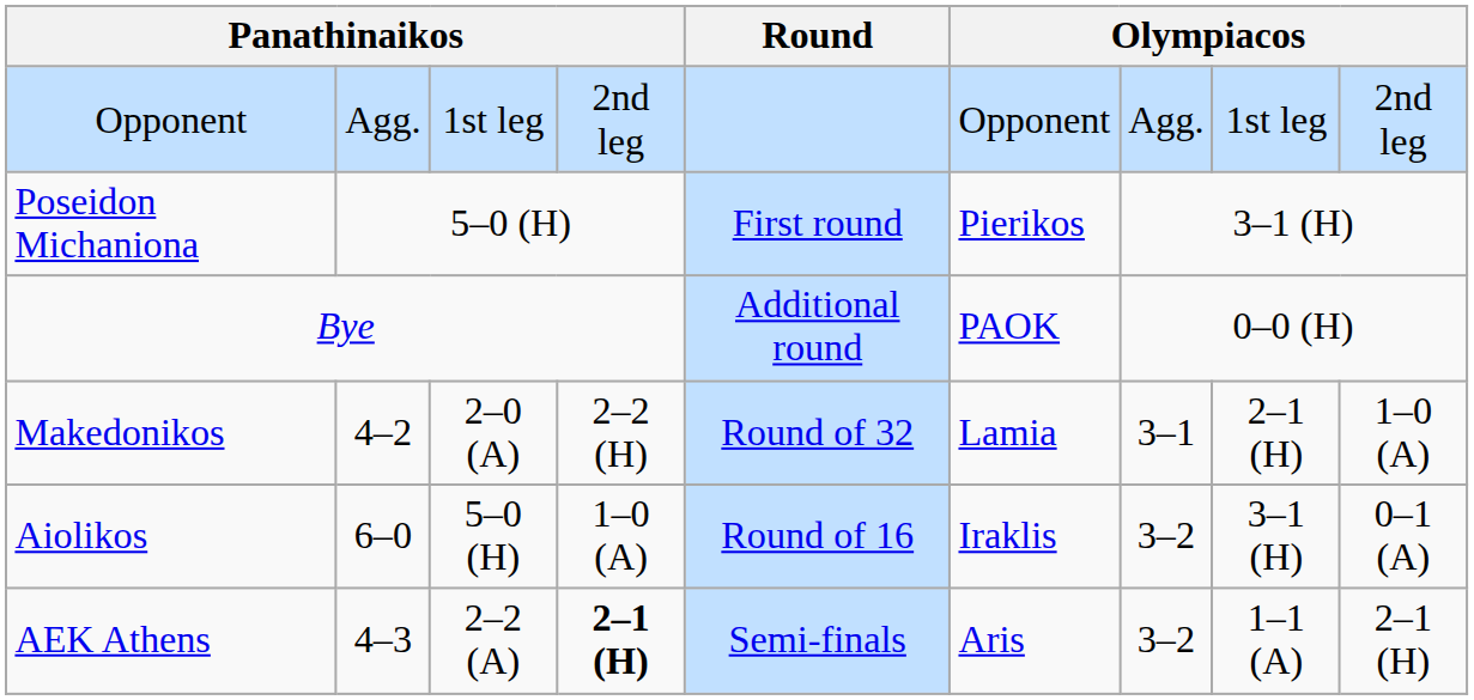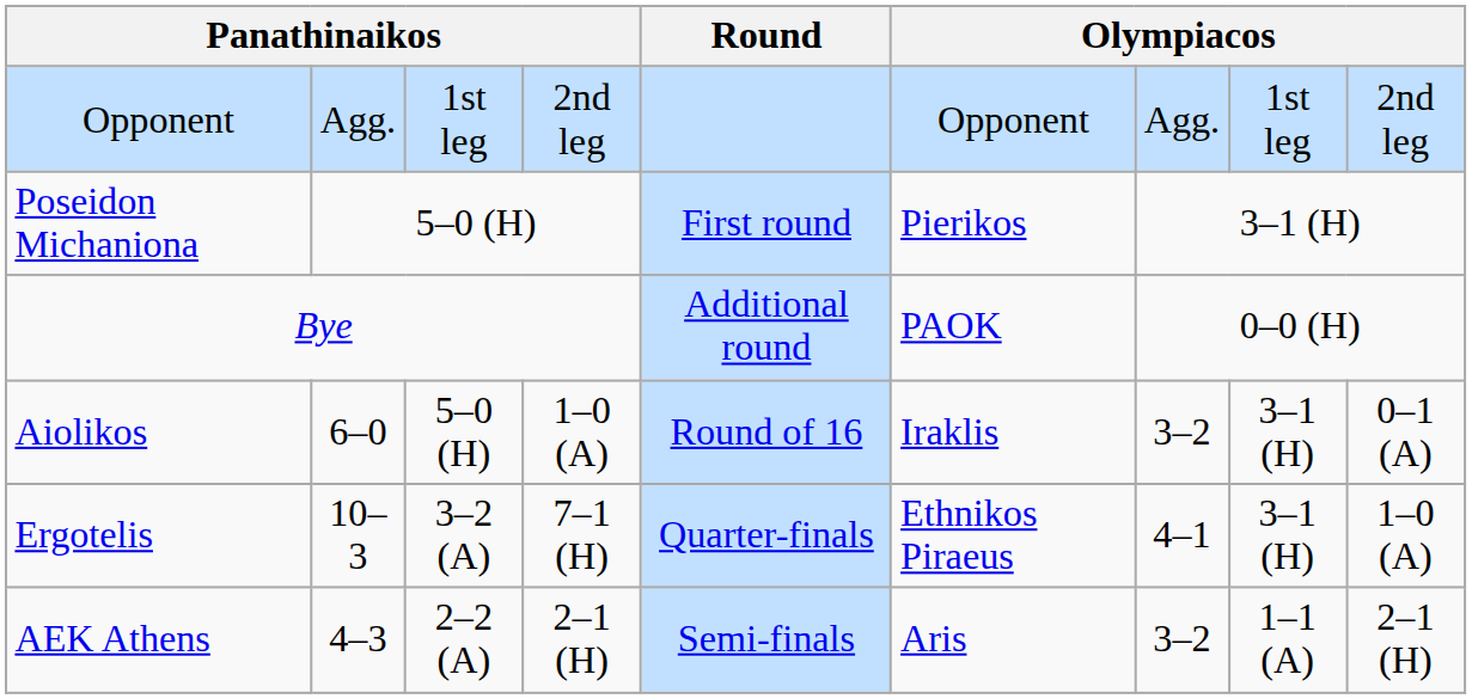- row: Makedonikos | 4–2 | 2–0 (A) | 2–2 (H) | Round of 32 | Lamia | 3–1 | 2–1 (H) | 1–0 (A)
+ row: Ergotelis | 10–3 | 3–2 (A) | 7–1 (H) | Quarter-finals | Ethnikos Piraeus | 4–1 | 3–1 (H) | 1–0 (A)
AEK Athens | column 4: bold -> normal
